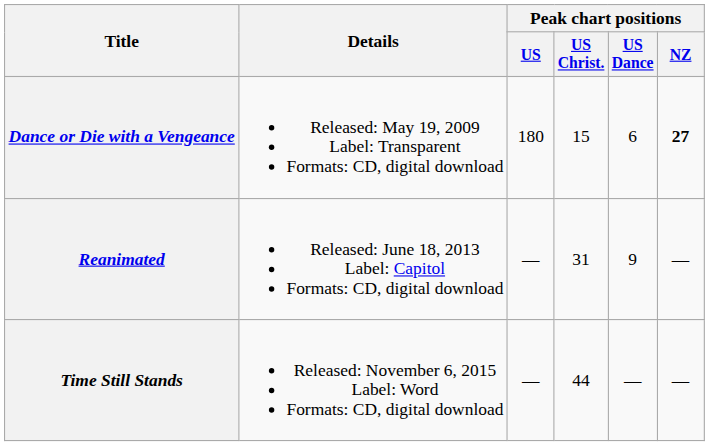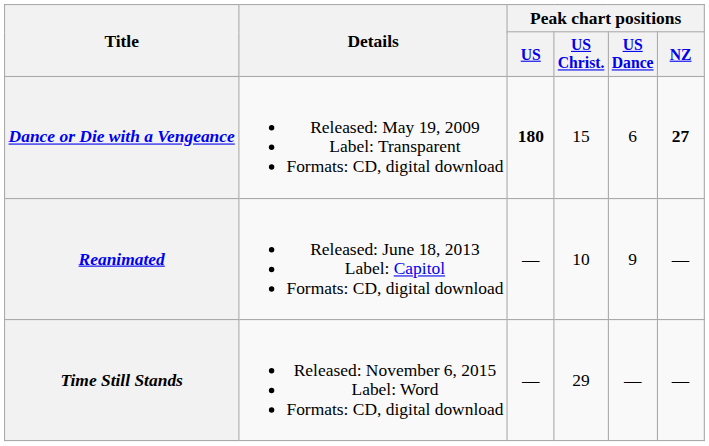Dance or Die with a Vengeance | Peak chart positions / US: normal -> bold
Reanimated | Peak chart positions / US Christ.: 31 -> 10
Time Still Stands | Peak chart positions / US Christ.: 44 -> 29
